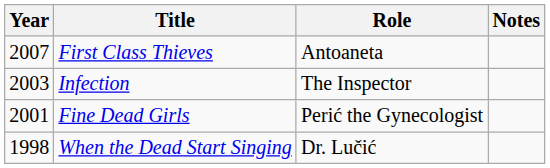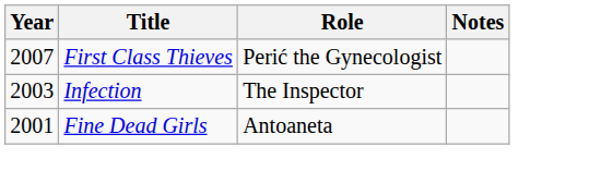First Class Thieves | Role: Antoaneta -> Perić the Gynecologist
Fine Dead Girls | Role: Perić the Gynecologist -> Antoaneta
- row: 1998 | When the Dead Start Singing | Dr. Lučić
